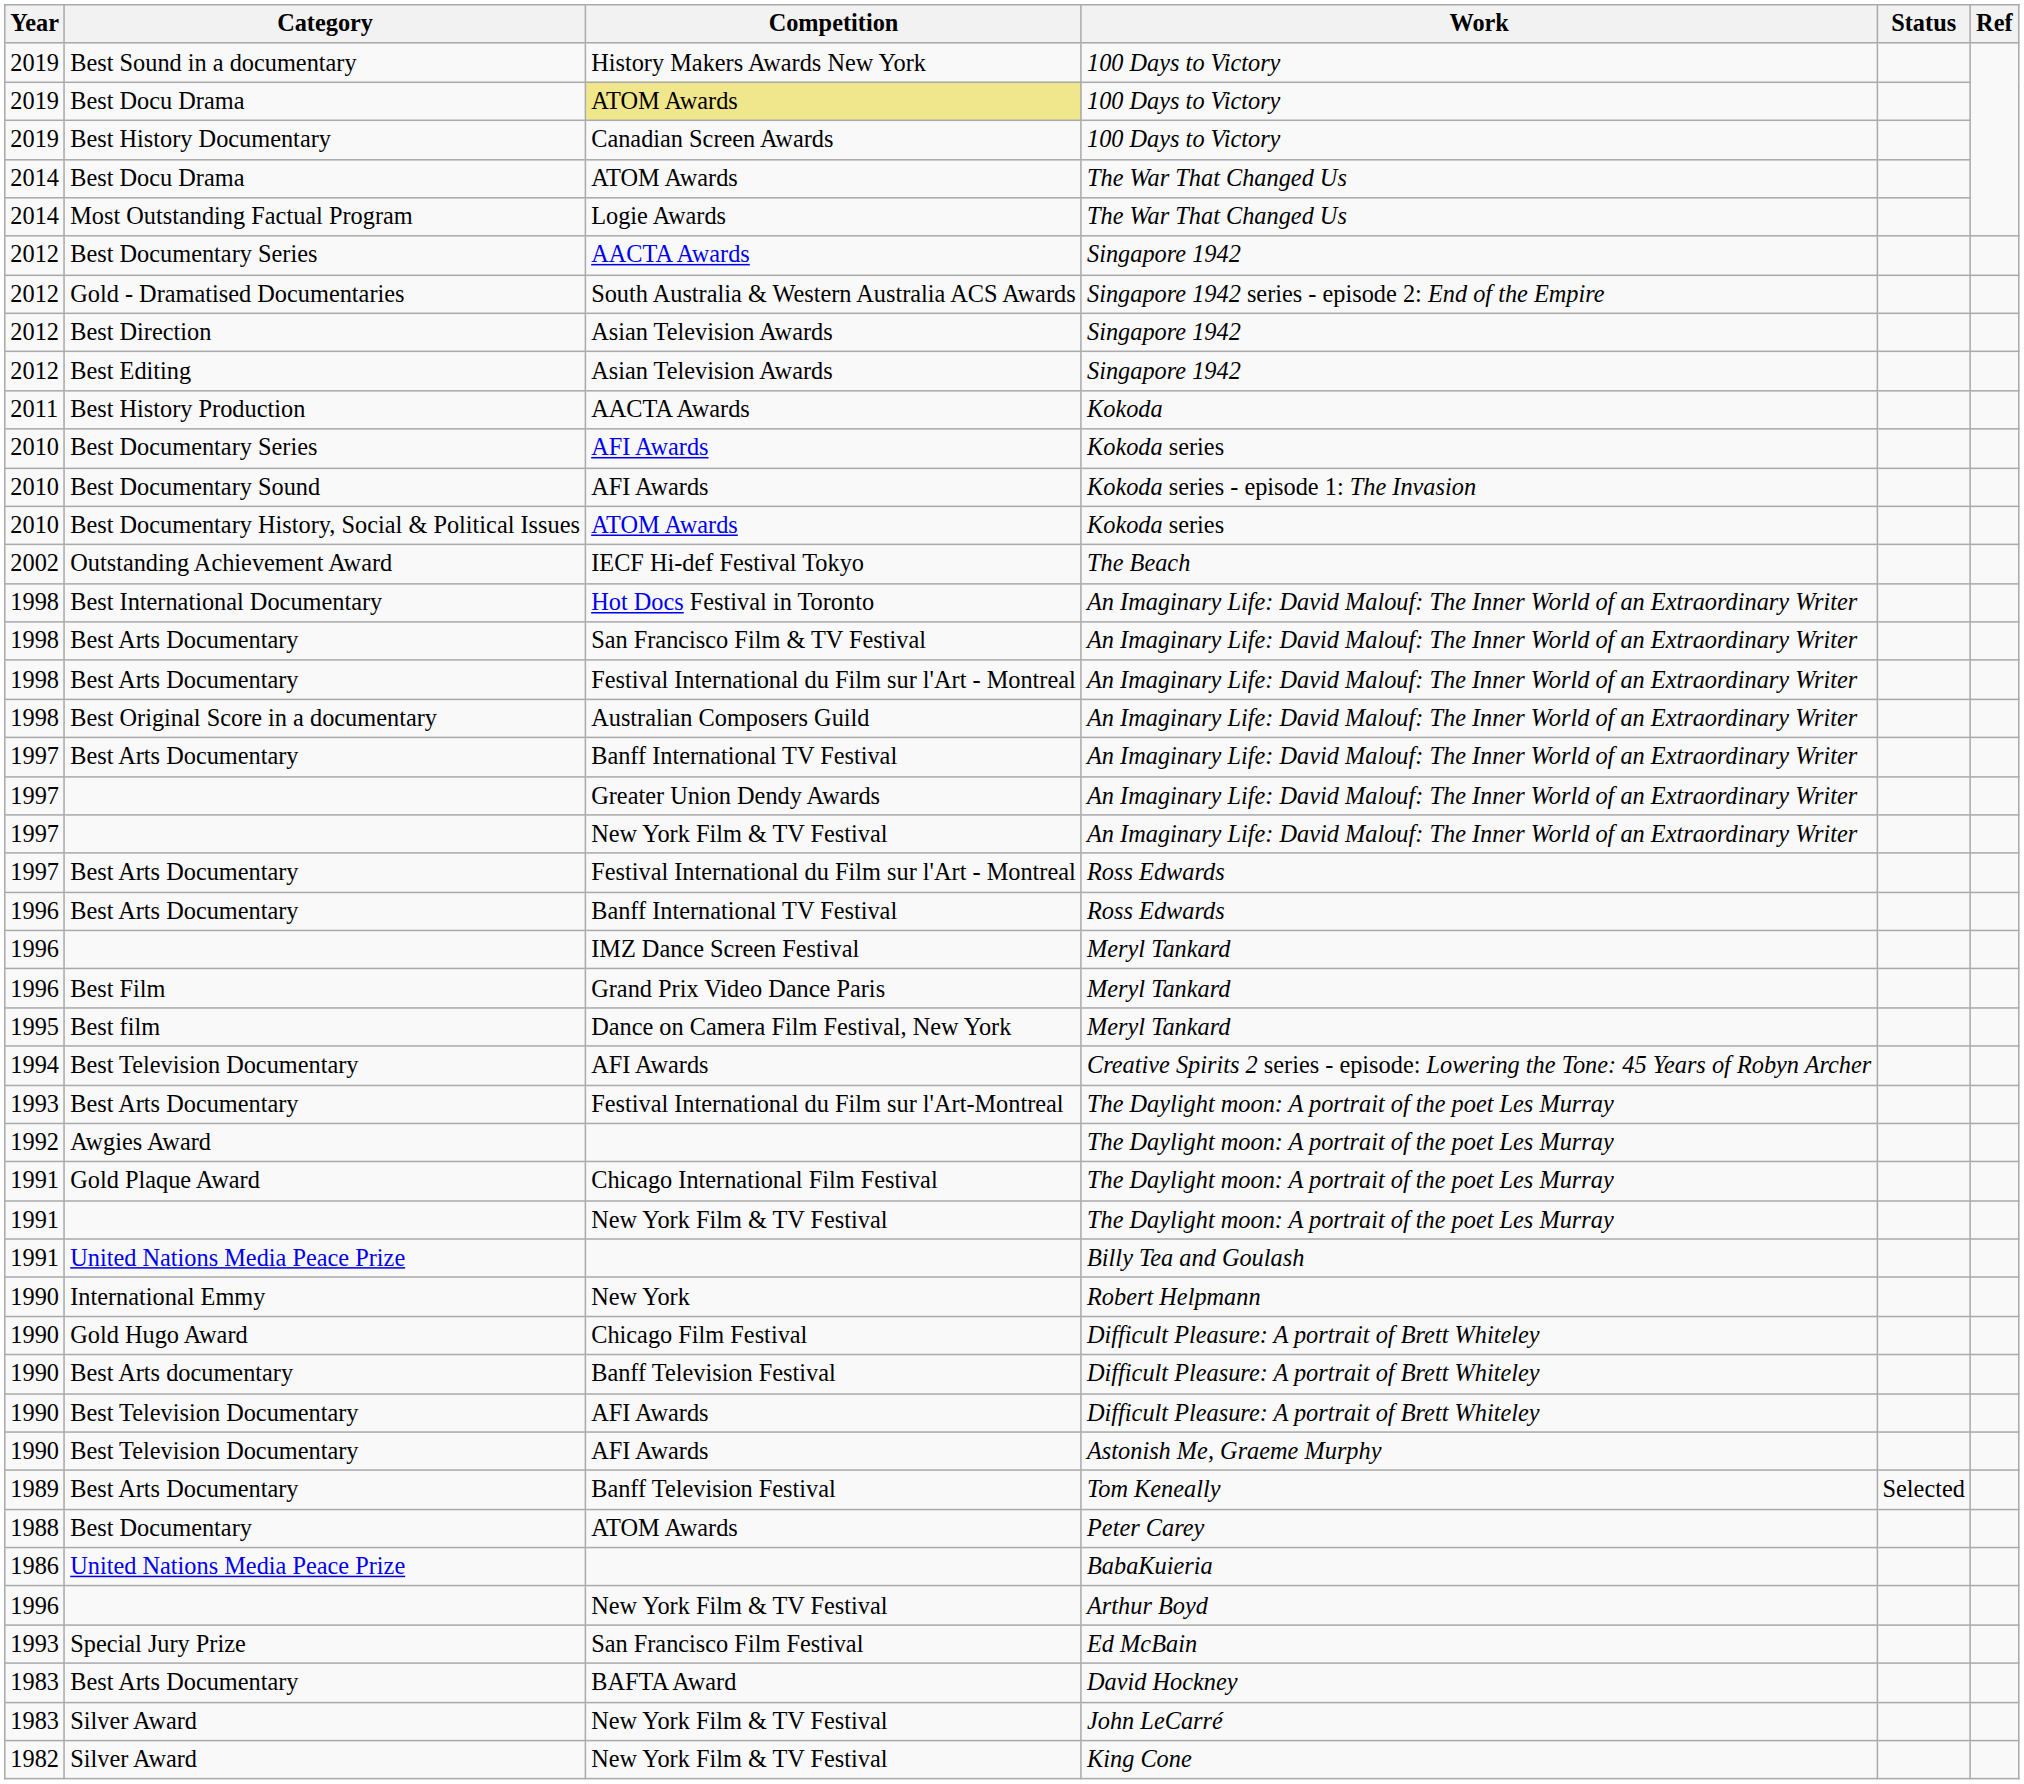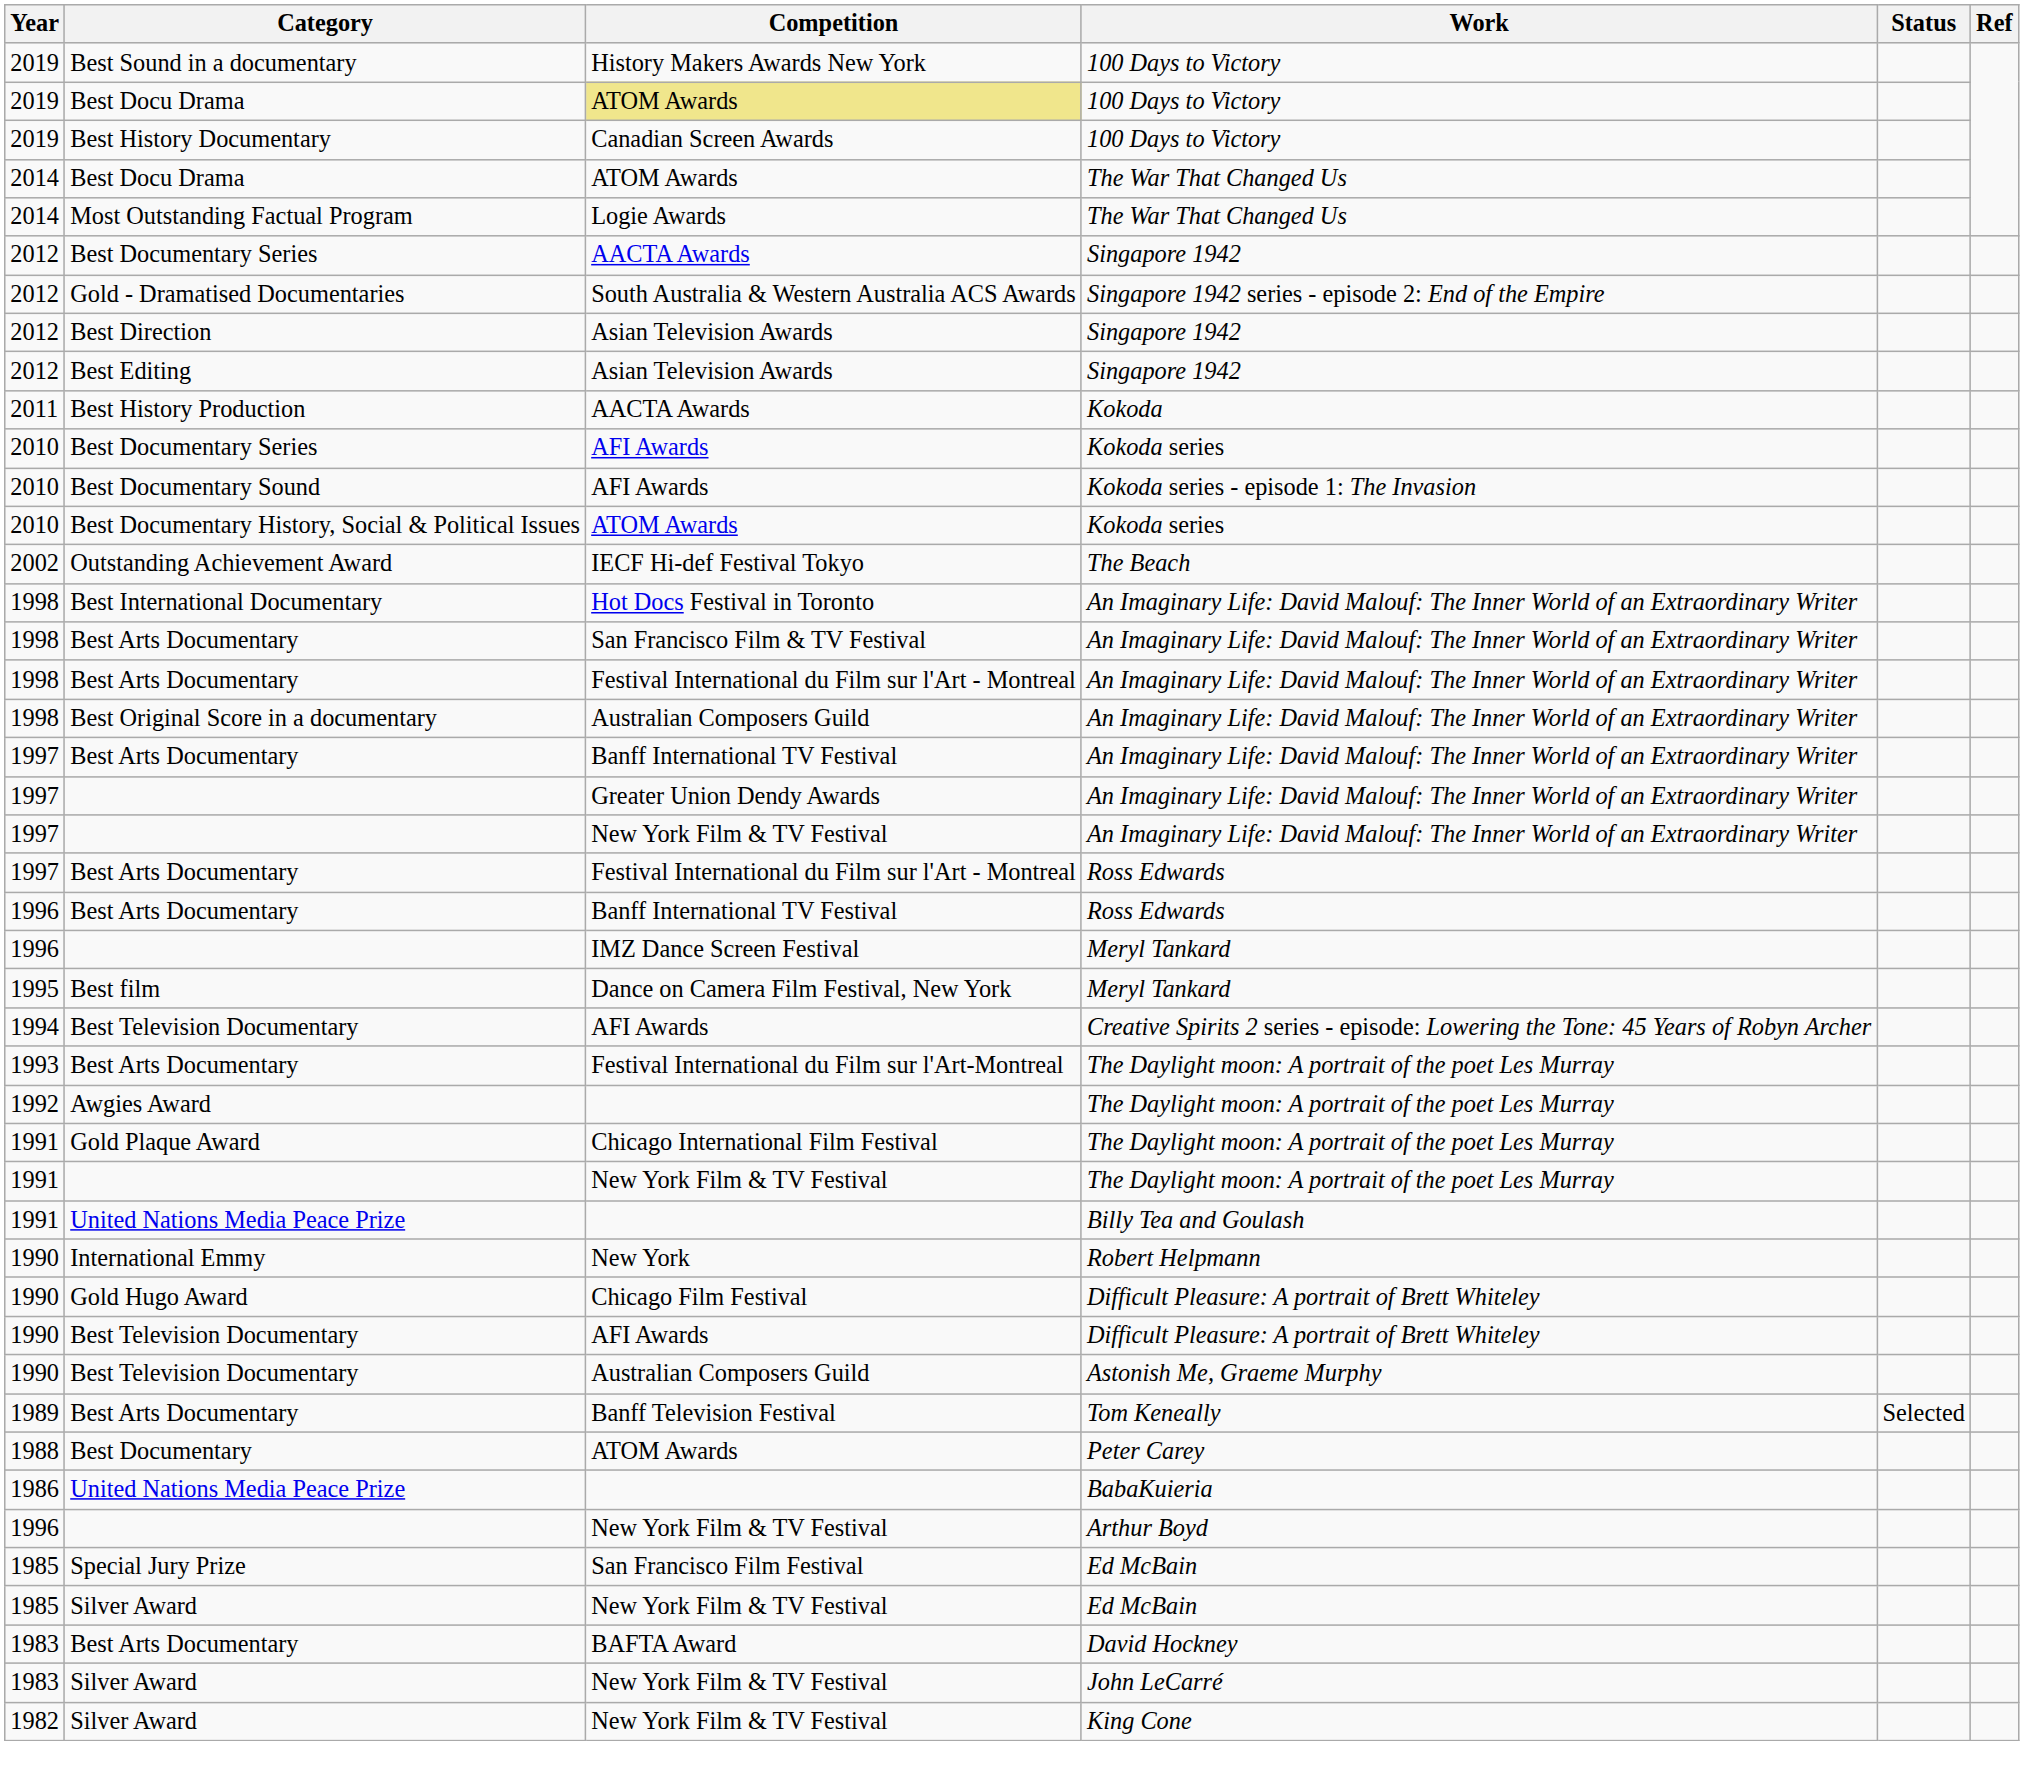- row: 1996 | Best Film | Grand Prix Video Dance Paris | Meryl Tankard
- row: 1990 | Best Arts documentary | Banff Television Festival | Difficult Pleasure: A portrait of Brett Whiteley
Best Television Documentary / Astonish Me, Graeme Murphy | Competition: AFI Awards -> Australian Composers Guild
Special Jury Prize | Year: 1993 -> 1985
+ row: 1985 | Silver Award | New York Film & TV Festival | Ed McBain
